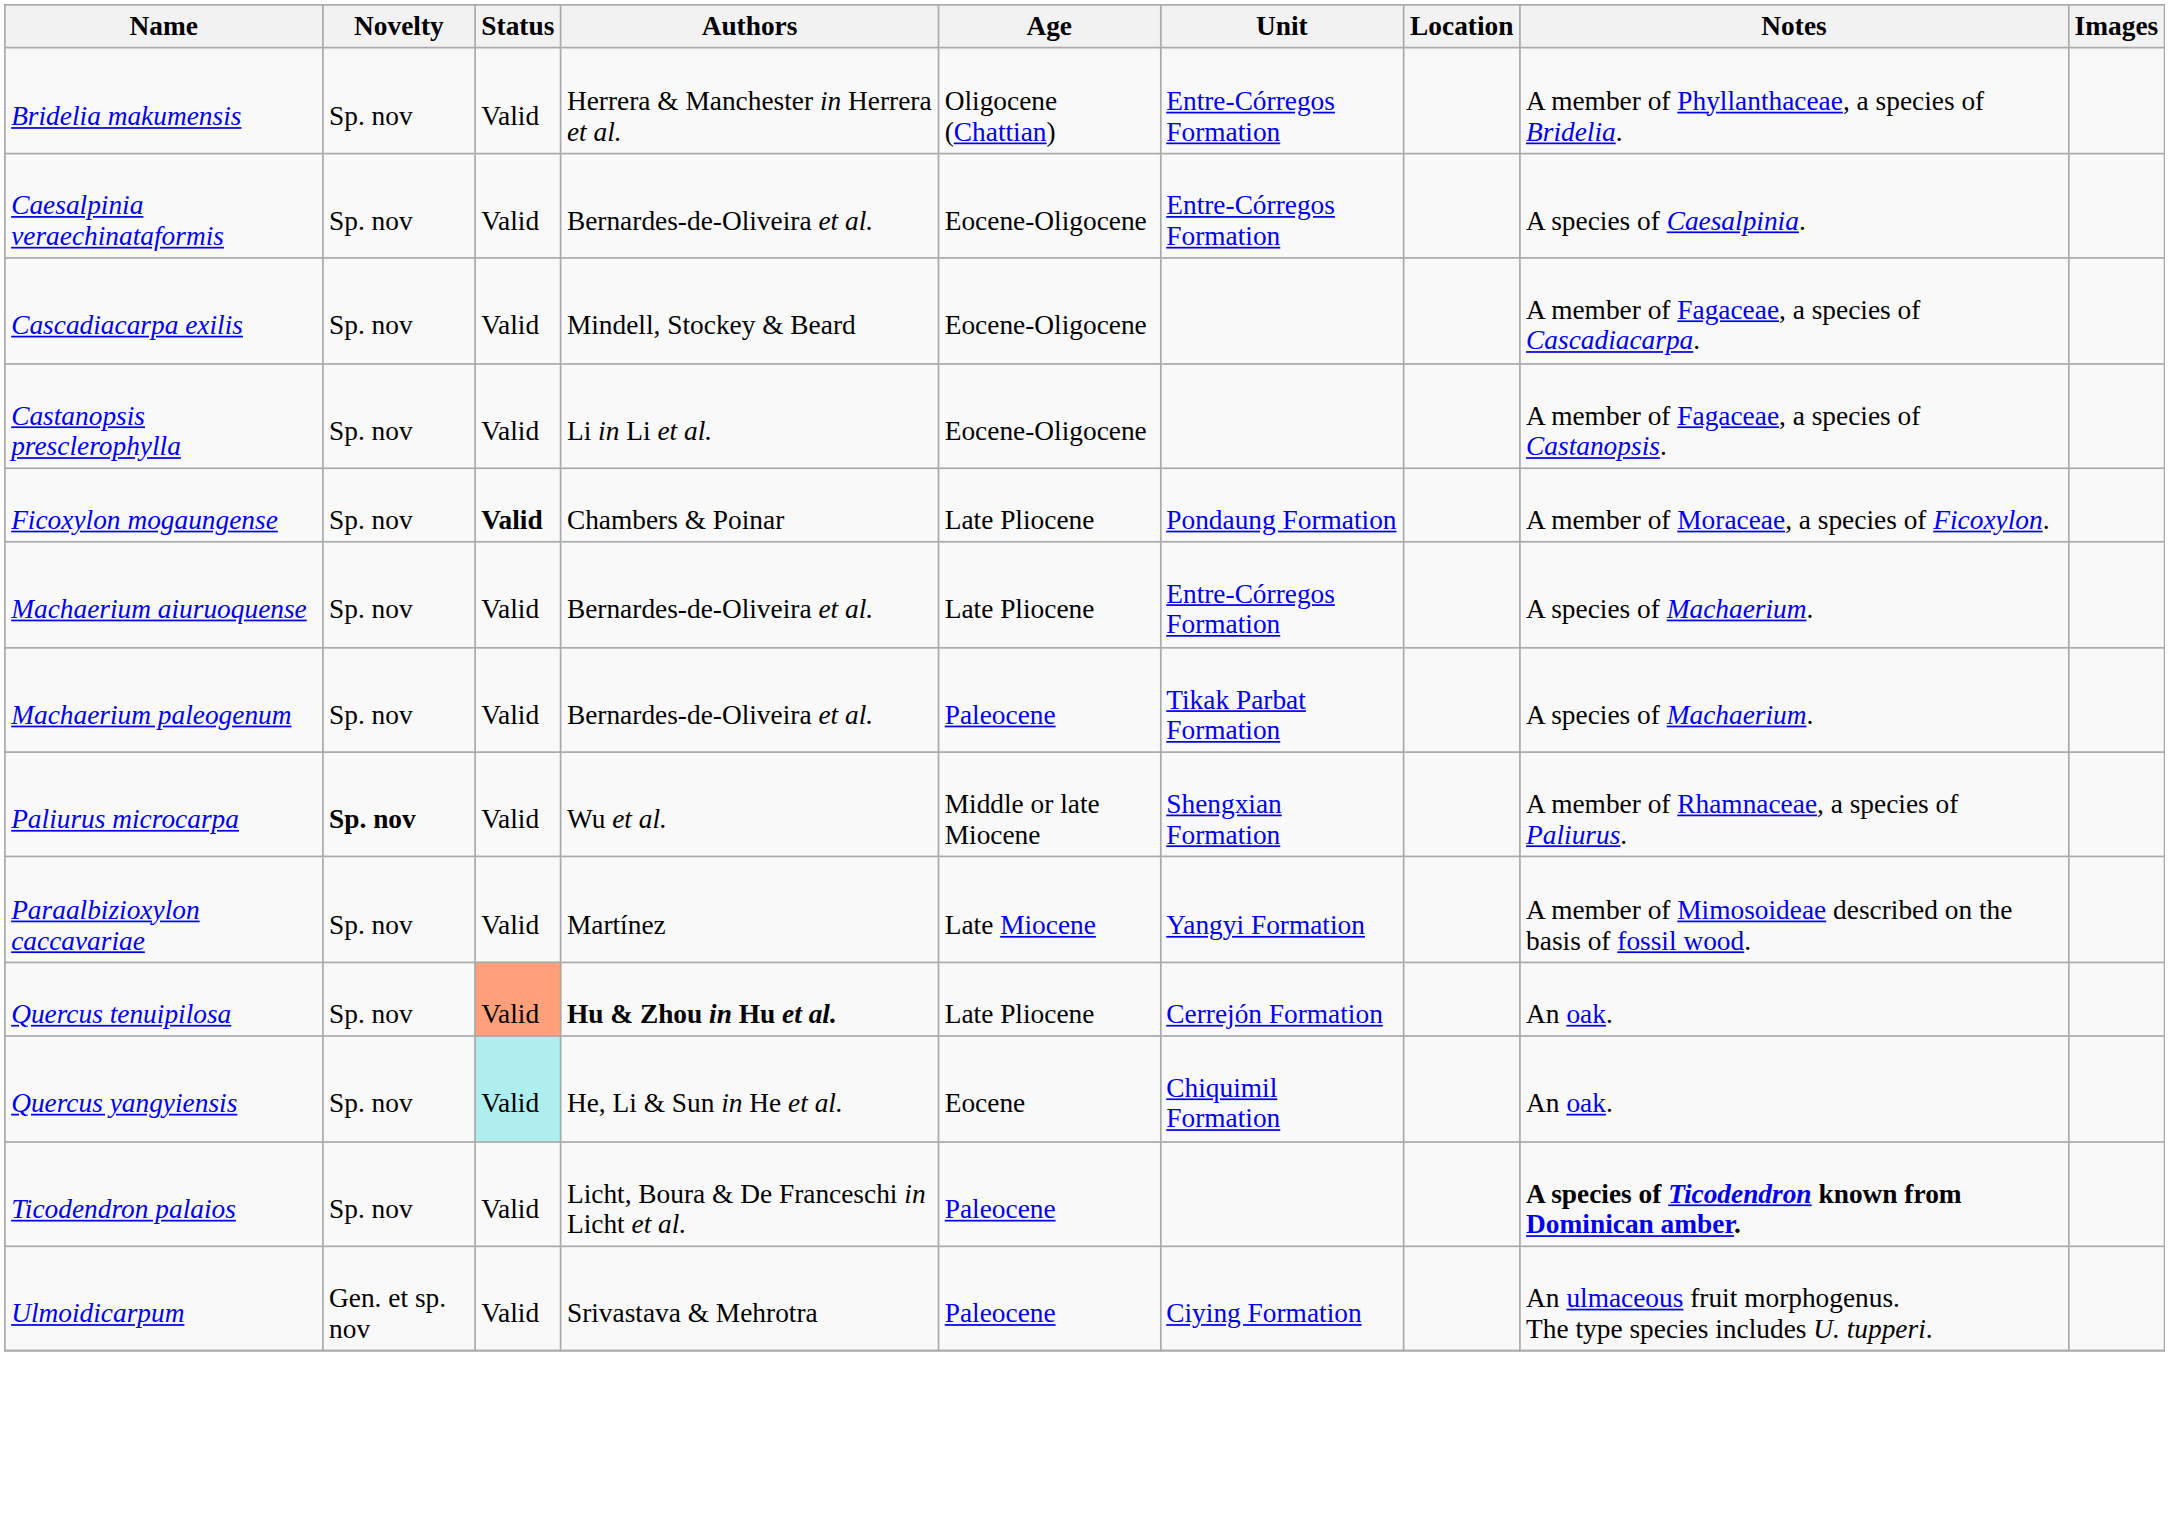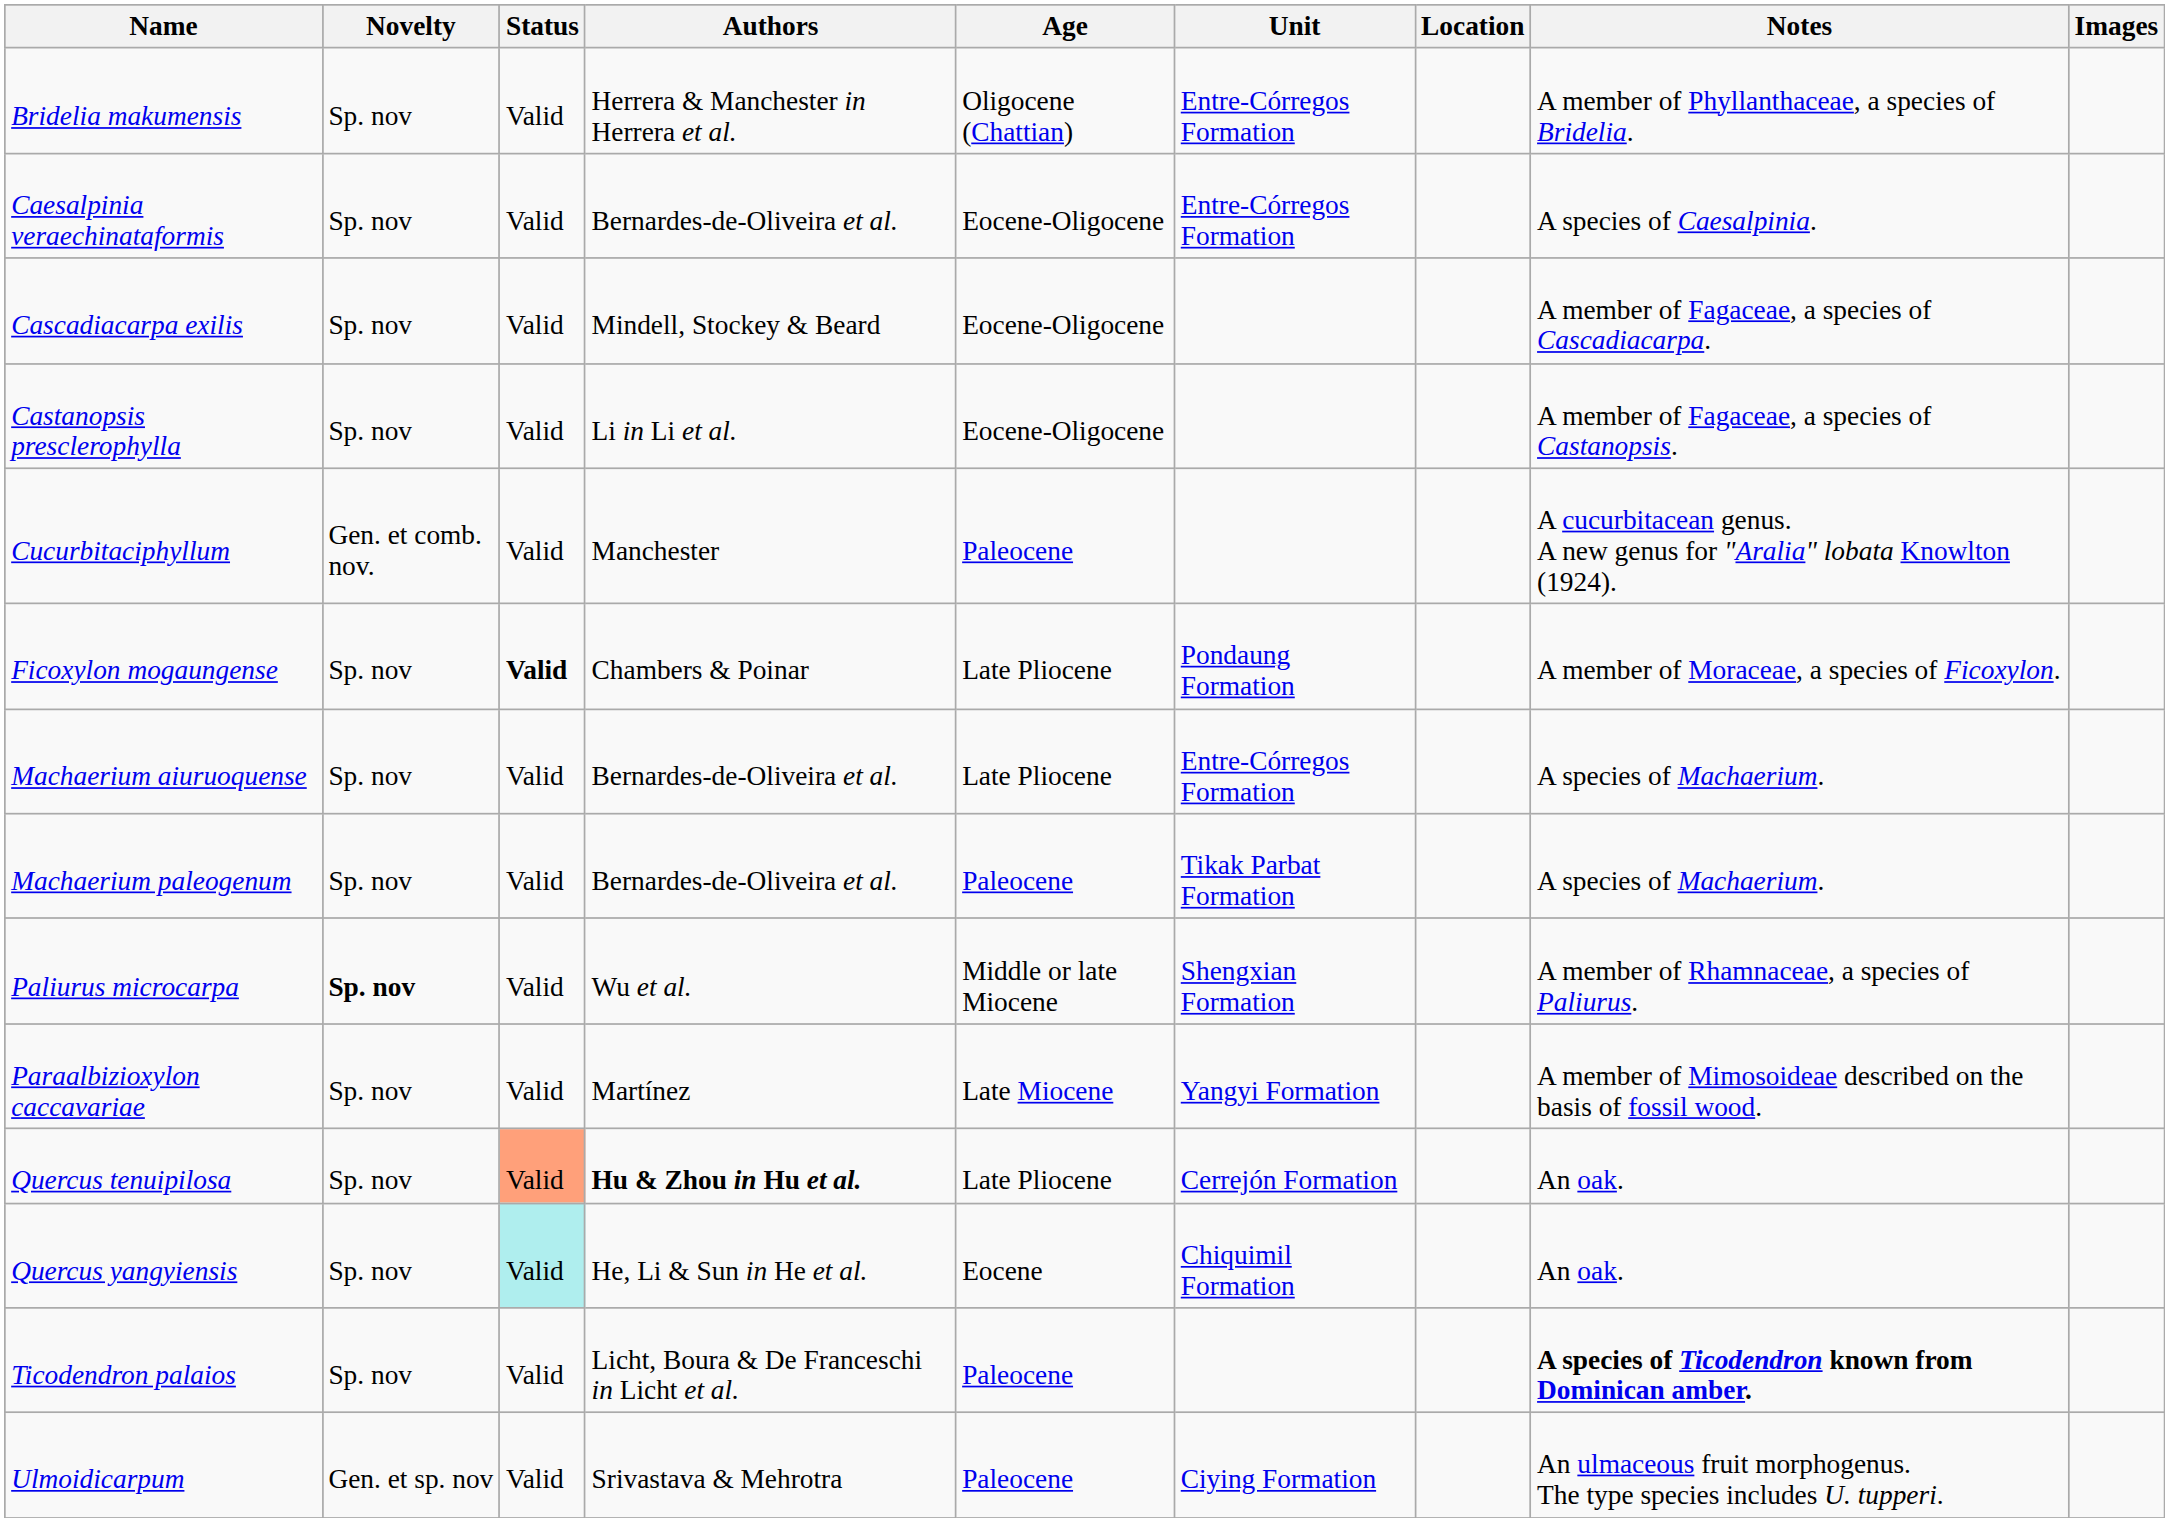+ row: Cucurbitaciphyllum | Gen. et comb. nov. | Valid | Manchester | Paleocene | A cucurbitacean genus. A new genus for "Aralia" lobata Knowlton (1924).
